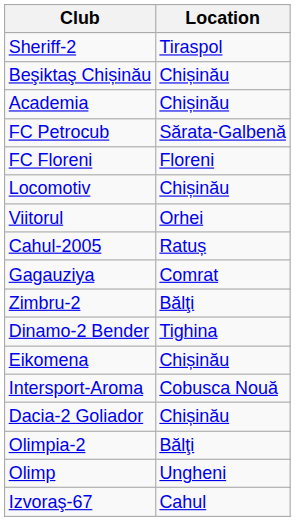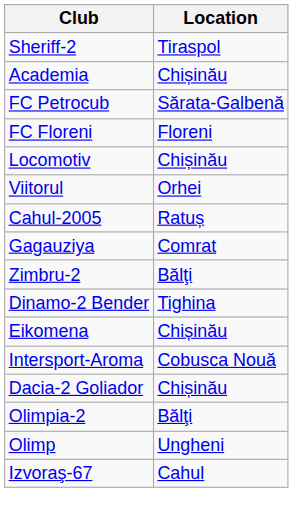- row: Beşiktaş Chișinău | Chișinău
